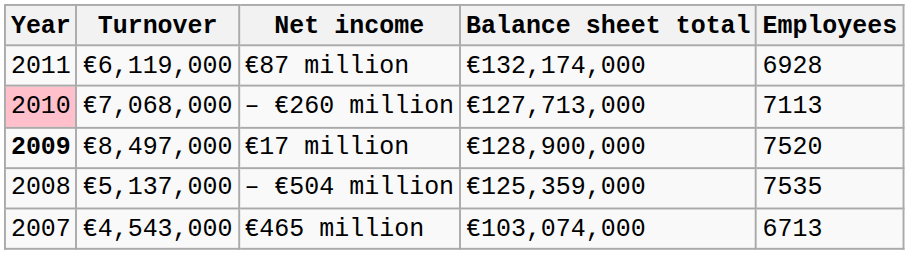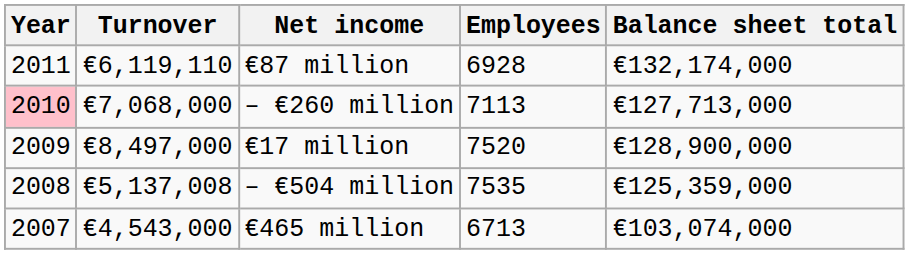columns swapped: Balance sheet total <-> Employees
€87 million | Turnover: €6,119,000 -> €6,119,110
€17 million | Year: bold -> normal
– €504 million | Turnover: €5,137,000 -> €5,137,008
